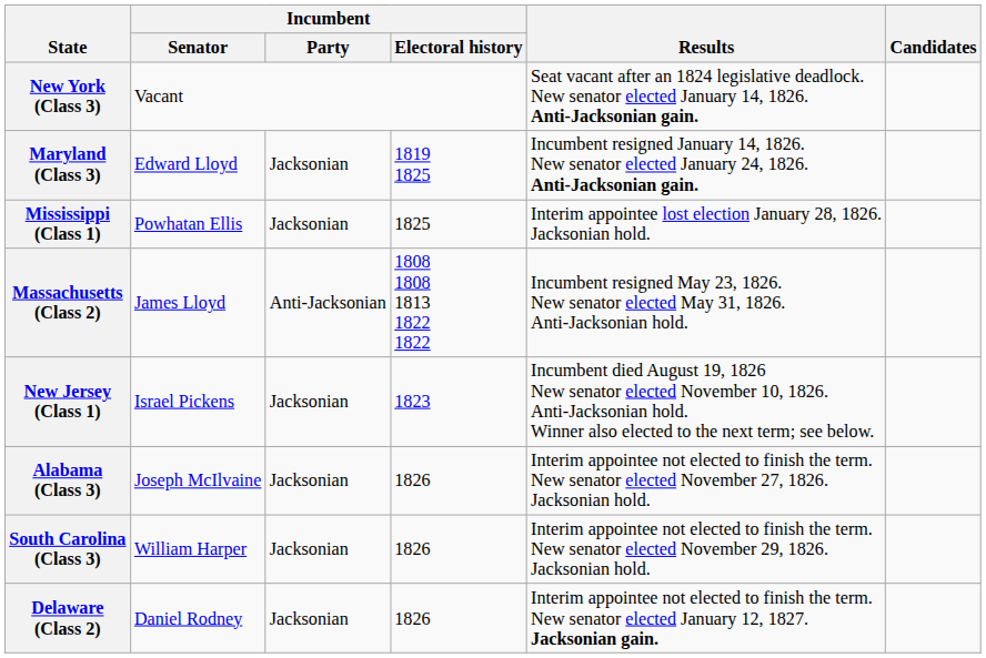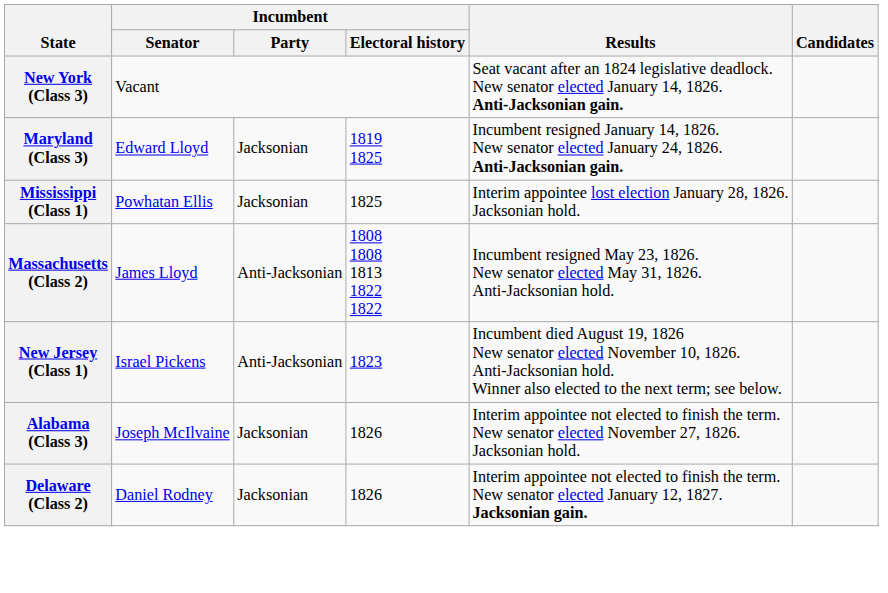New Jersey (Class 1) | Incumbent / Party: Jacksonian -> Anti-Jacksonian
- row: South Carolina (Class 3) | William Harper | Jacksonian | 1826 | Interim appointee not elected to finish the term. New senator elected November 29, 1826. Jacksonian hold.
